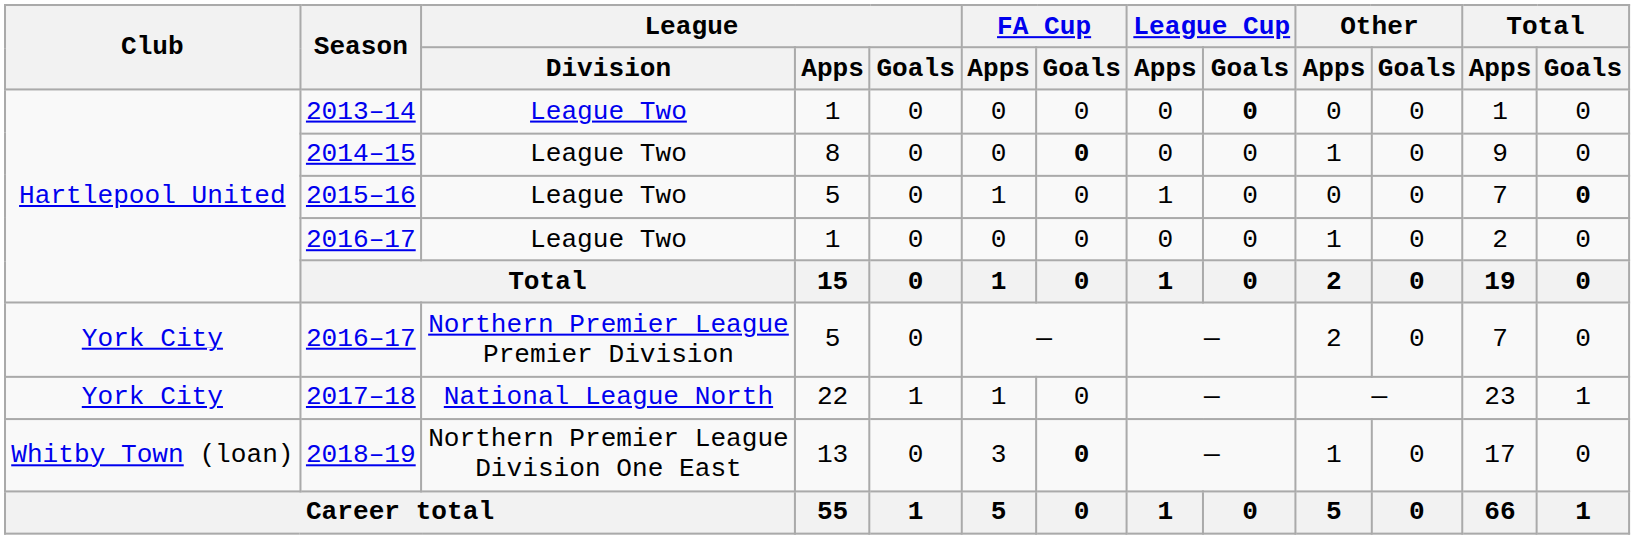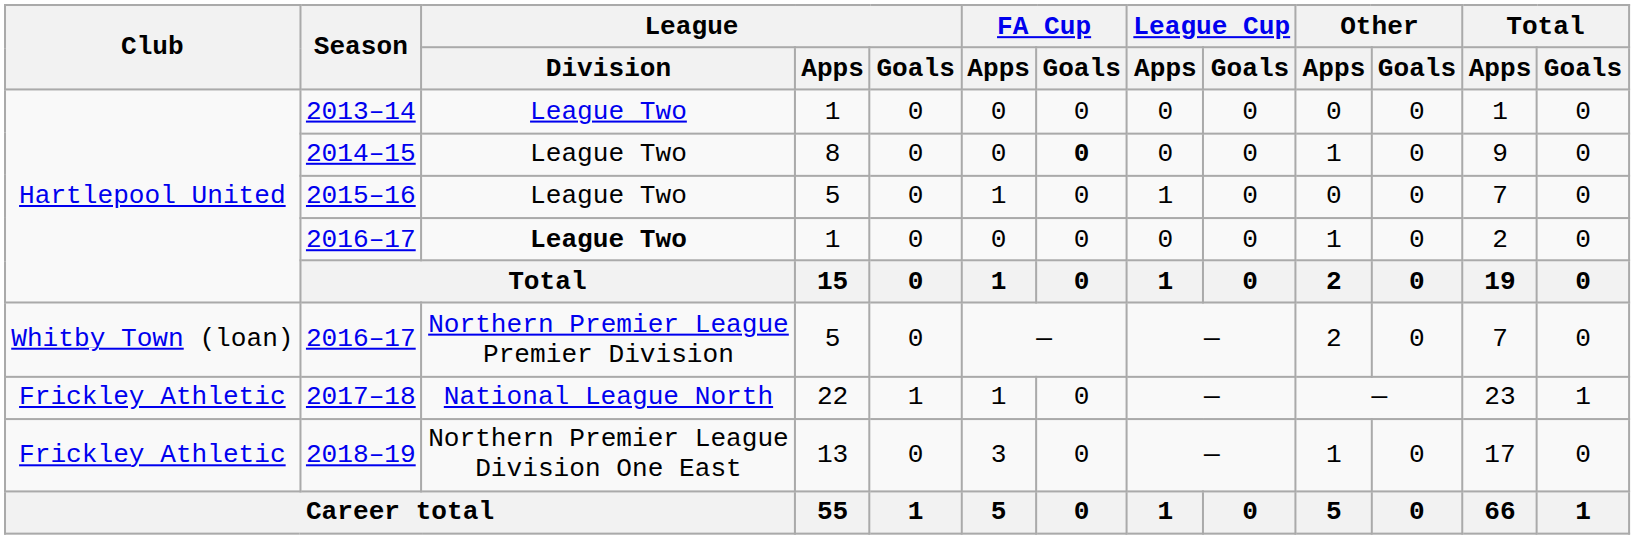2013–14 | League Cup / Goals: bold -> normal
2015–16 | Total / Goals: bold -> normal
2016–17 / 1 | League / Division: normal -> bold
2016–17 / 5 | Club: York City -> Whitby Town (loan)
2017–18 | Club: York City -> Frickley Athletic
2018–19 | Club: Whitby Town (loan) -> Frickley Athletic
2018–19 | FA Cup / Goals: bold -> normal
